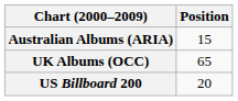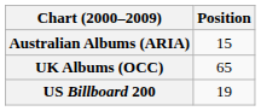US Billboard 200 | Position: 20 -> 19
